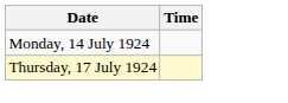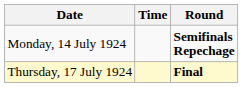+ column: Round | Semifinals Repechage | Final
